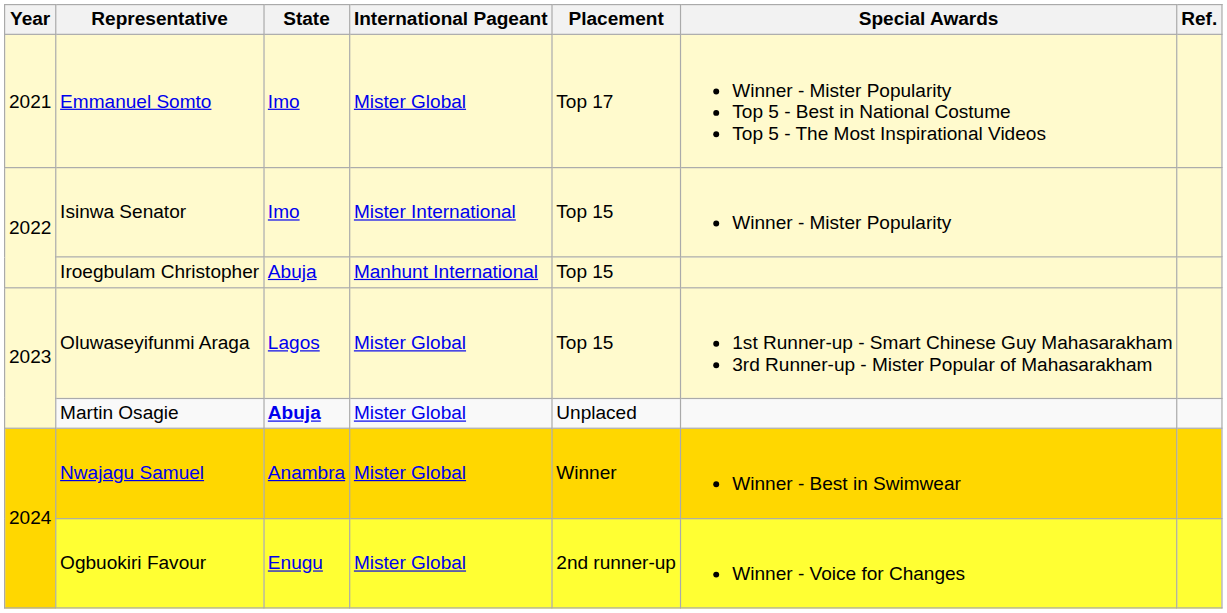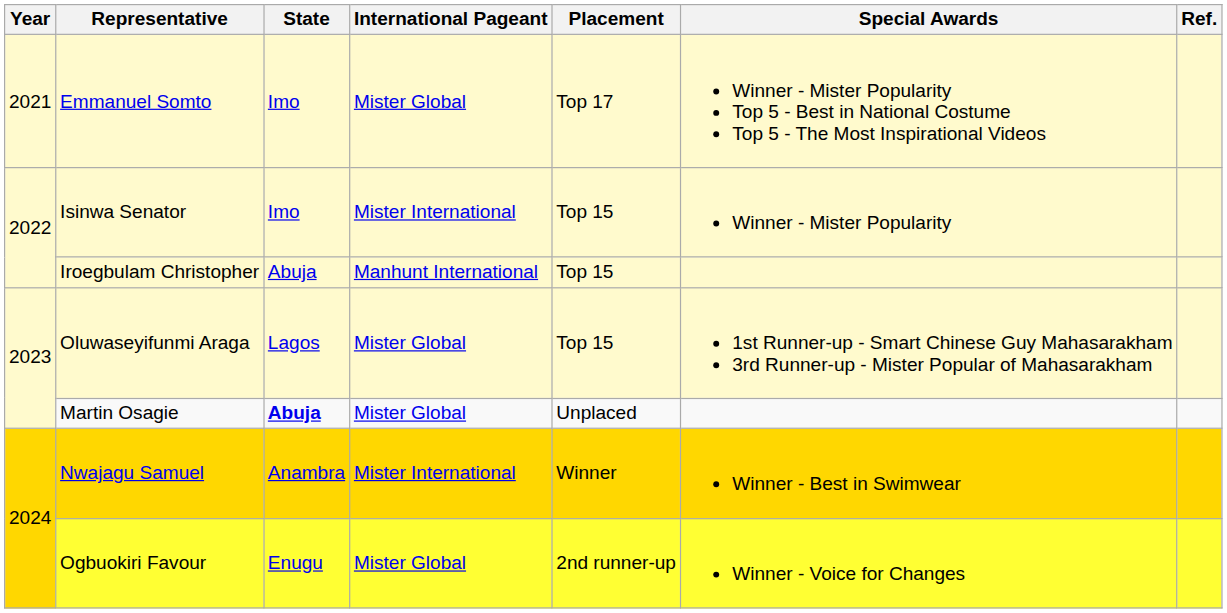Nwajagu Samuel | International Pageant: Mister Global -> Mister International
